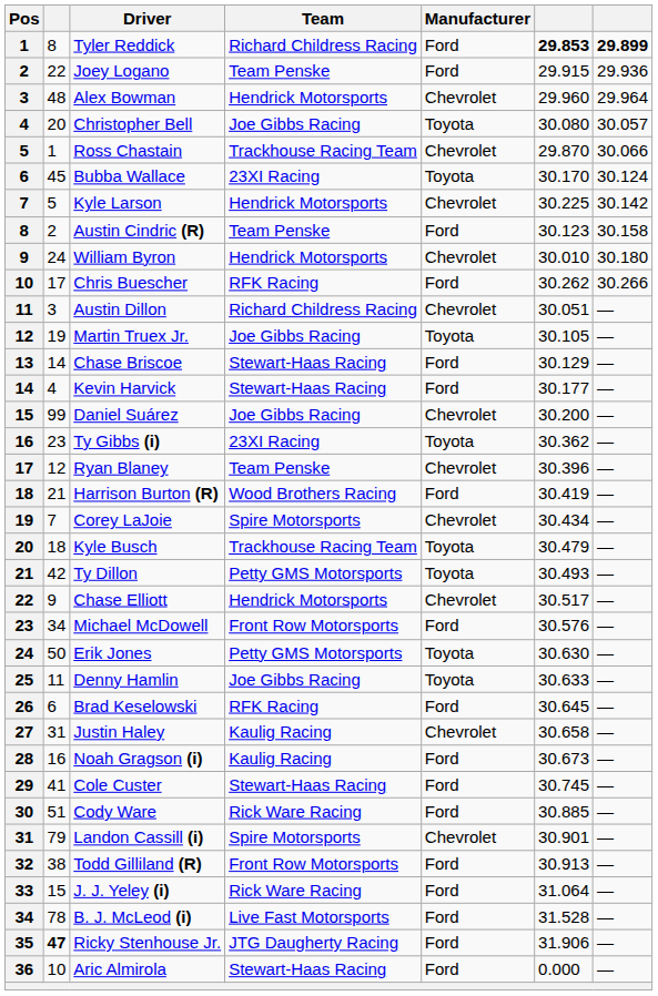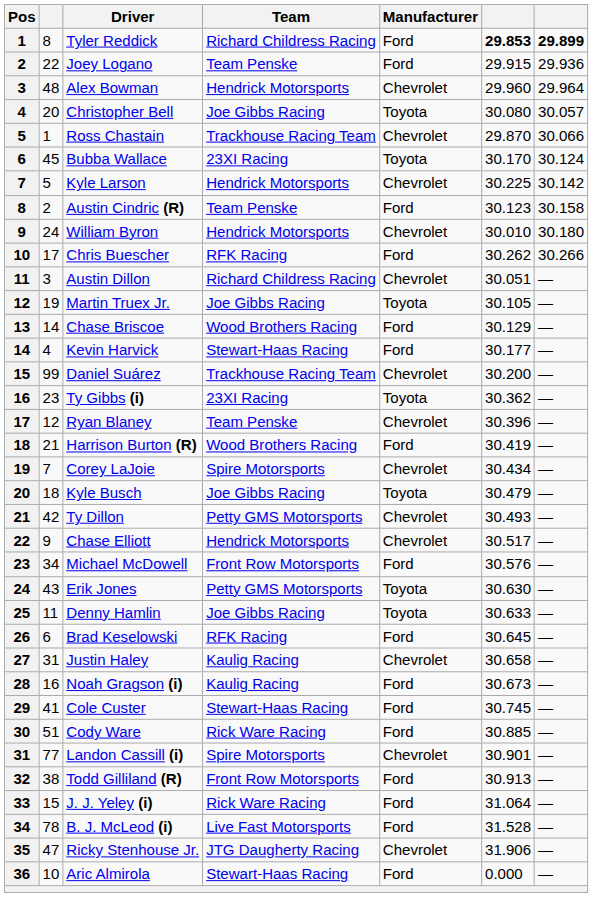Chase Briscoe | Team: Stewart-Haas Racing -> Wood Brothers Racing
Daniel Suárez | Team: Joe Gibbs Racing -> Trackhouse Racing Team
Kyle Busch | Team: Trackhouse Racing Team -> Joe Gibbs Racing
Ty Dillon | Manufacturer: Toyota -> Chevrolet
Erik Jones | column 2: 50 -> 43
Landon Cassill (i) | column 2: 79 -> 77
Ricky Stenhouse Jr. | column 2: bold -> normal
Ricky Stenhouse Jr. | Manufacturer: Ford -> Chevrolet
